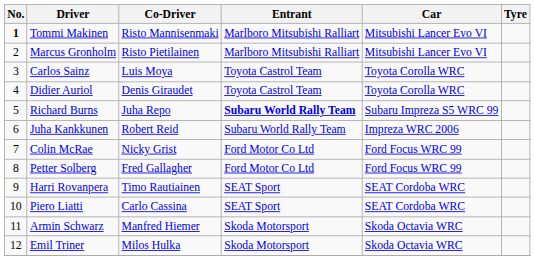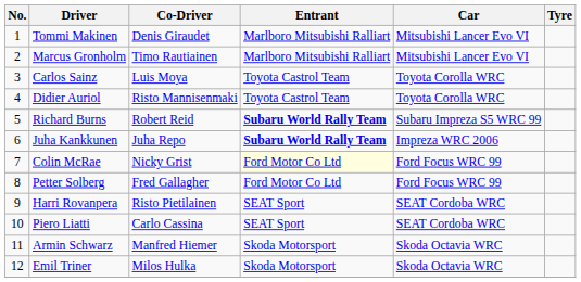Tommi Makinen | No.: bold -> normal
Tommi Makinen | Co-Driver: Risto Mannisenmaki -> Denis Giraudet
Marcus Gronholm | Co-Driver: Risto Pietilainen -> Timo Rautiainen
Didier Auriol | Co-Driver: Denis Giraudet -> Risto Mannisenmaki
Richard Burns | Co-Driver: Juha Repo -> Robert Reid
Juha Kankkunen | Co-Driver: Robert Reid -> Juha Repo
Juha Kankkunen | Entrant: normal -> bold
Colin McRae | Entrant: no background -> lightyellow background
Harri Rovanpera | Co-Driver: Timo Rautiainen -> Risto Pietilainen
